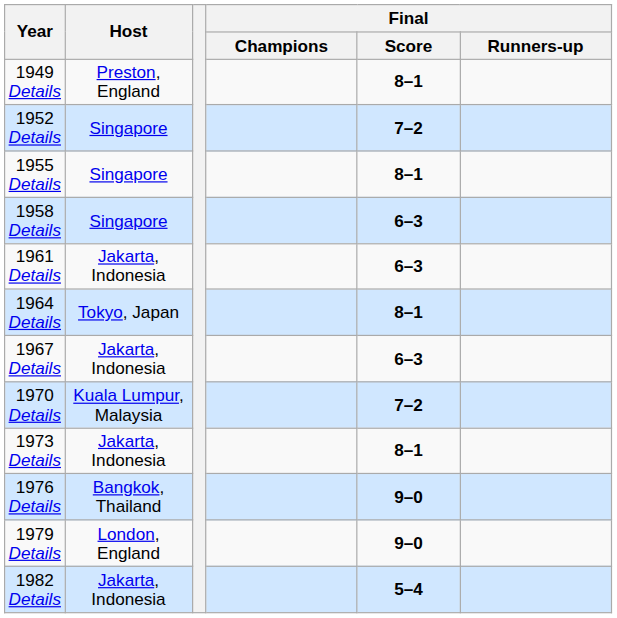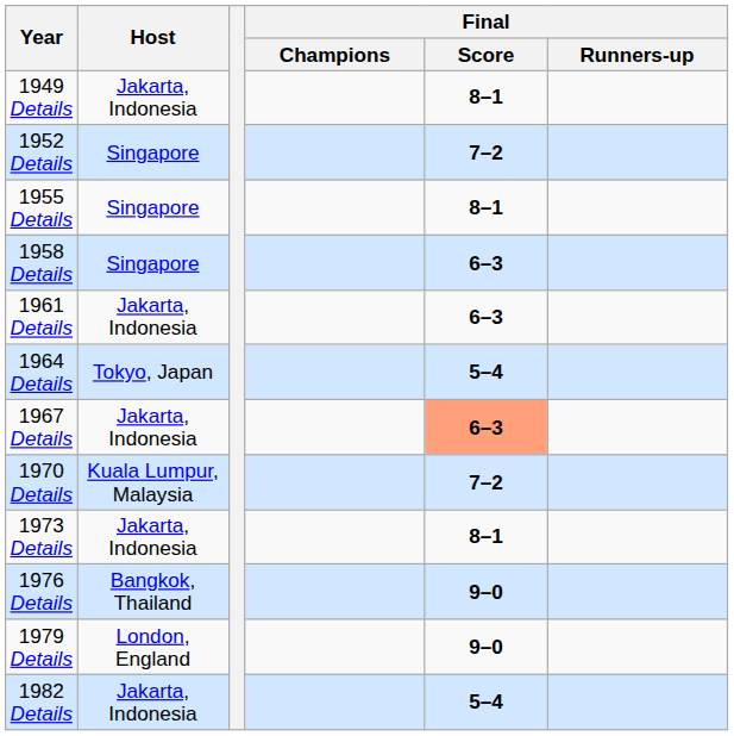1949 Details | Host: Preston, England -> Jakarta, Indonesia
1964 Details | Final / Score: 8–1 -> 5–4
1967 Details | Final / Score: no background -> lightsalmon background
